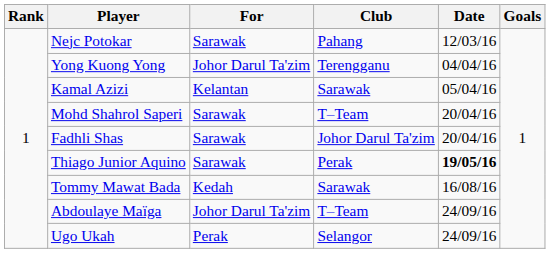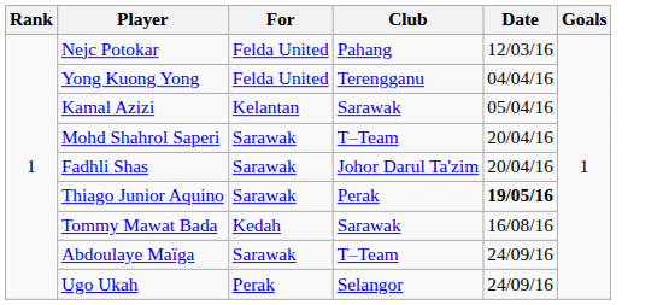Nejc Potokar | For: Sarawak -> Felda United
Yong Kuong Yong | For: Johor Darul Ta'zim -> Felda United
Abdoulaye Maïga | For: Johor Darul Ta'zim -> Sarawak
